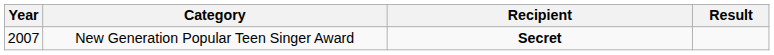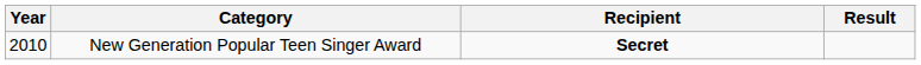New Generation Popular Teen Singer Award | Year: 2007 -> 2010
